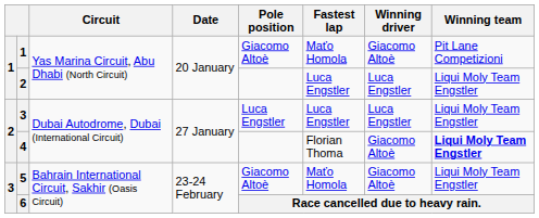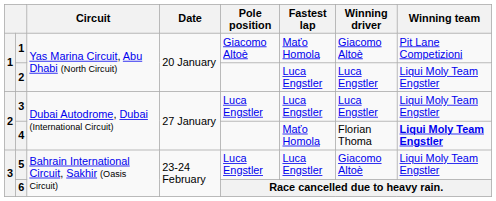4 | Fastest lap: Florian Thoma -> Maťo Homola
4 | Winning driver: Giacomo Altoè -> Florian Thoma
5 | Pole position: Giacomo Altoè -> Luca Engstler
5 | Fastest lap: Maťo Homola -> Luca Engstler
